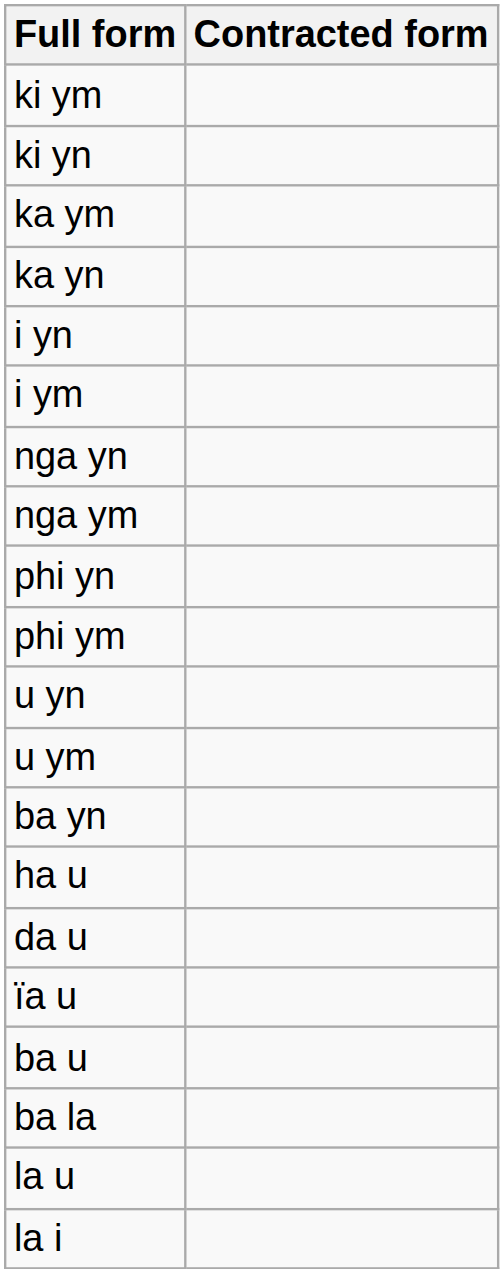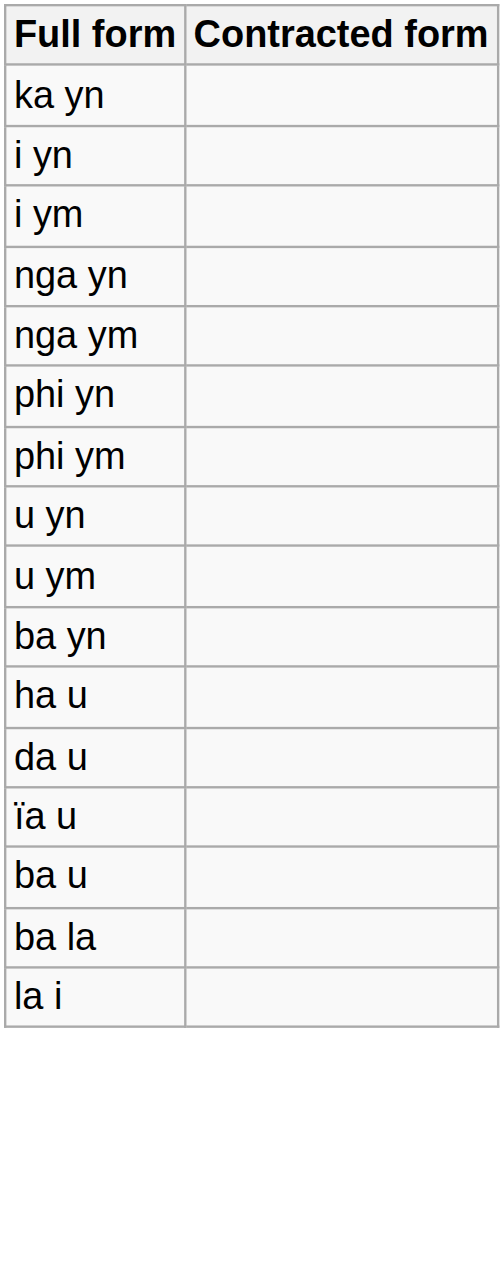- row: ki ym
- row: ki yn
- row: ka ym
- row: la u
